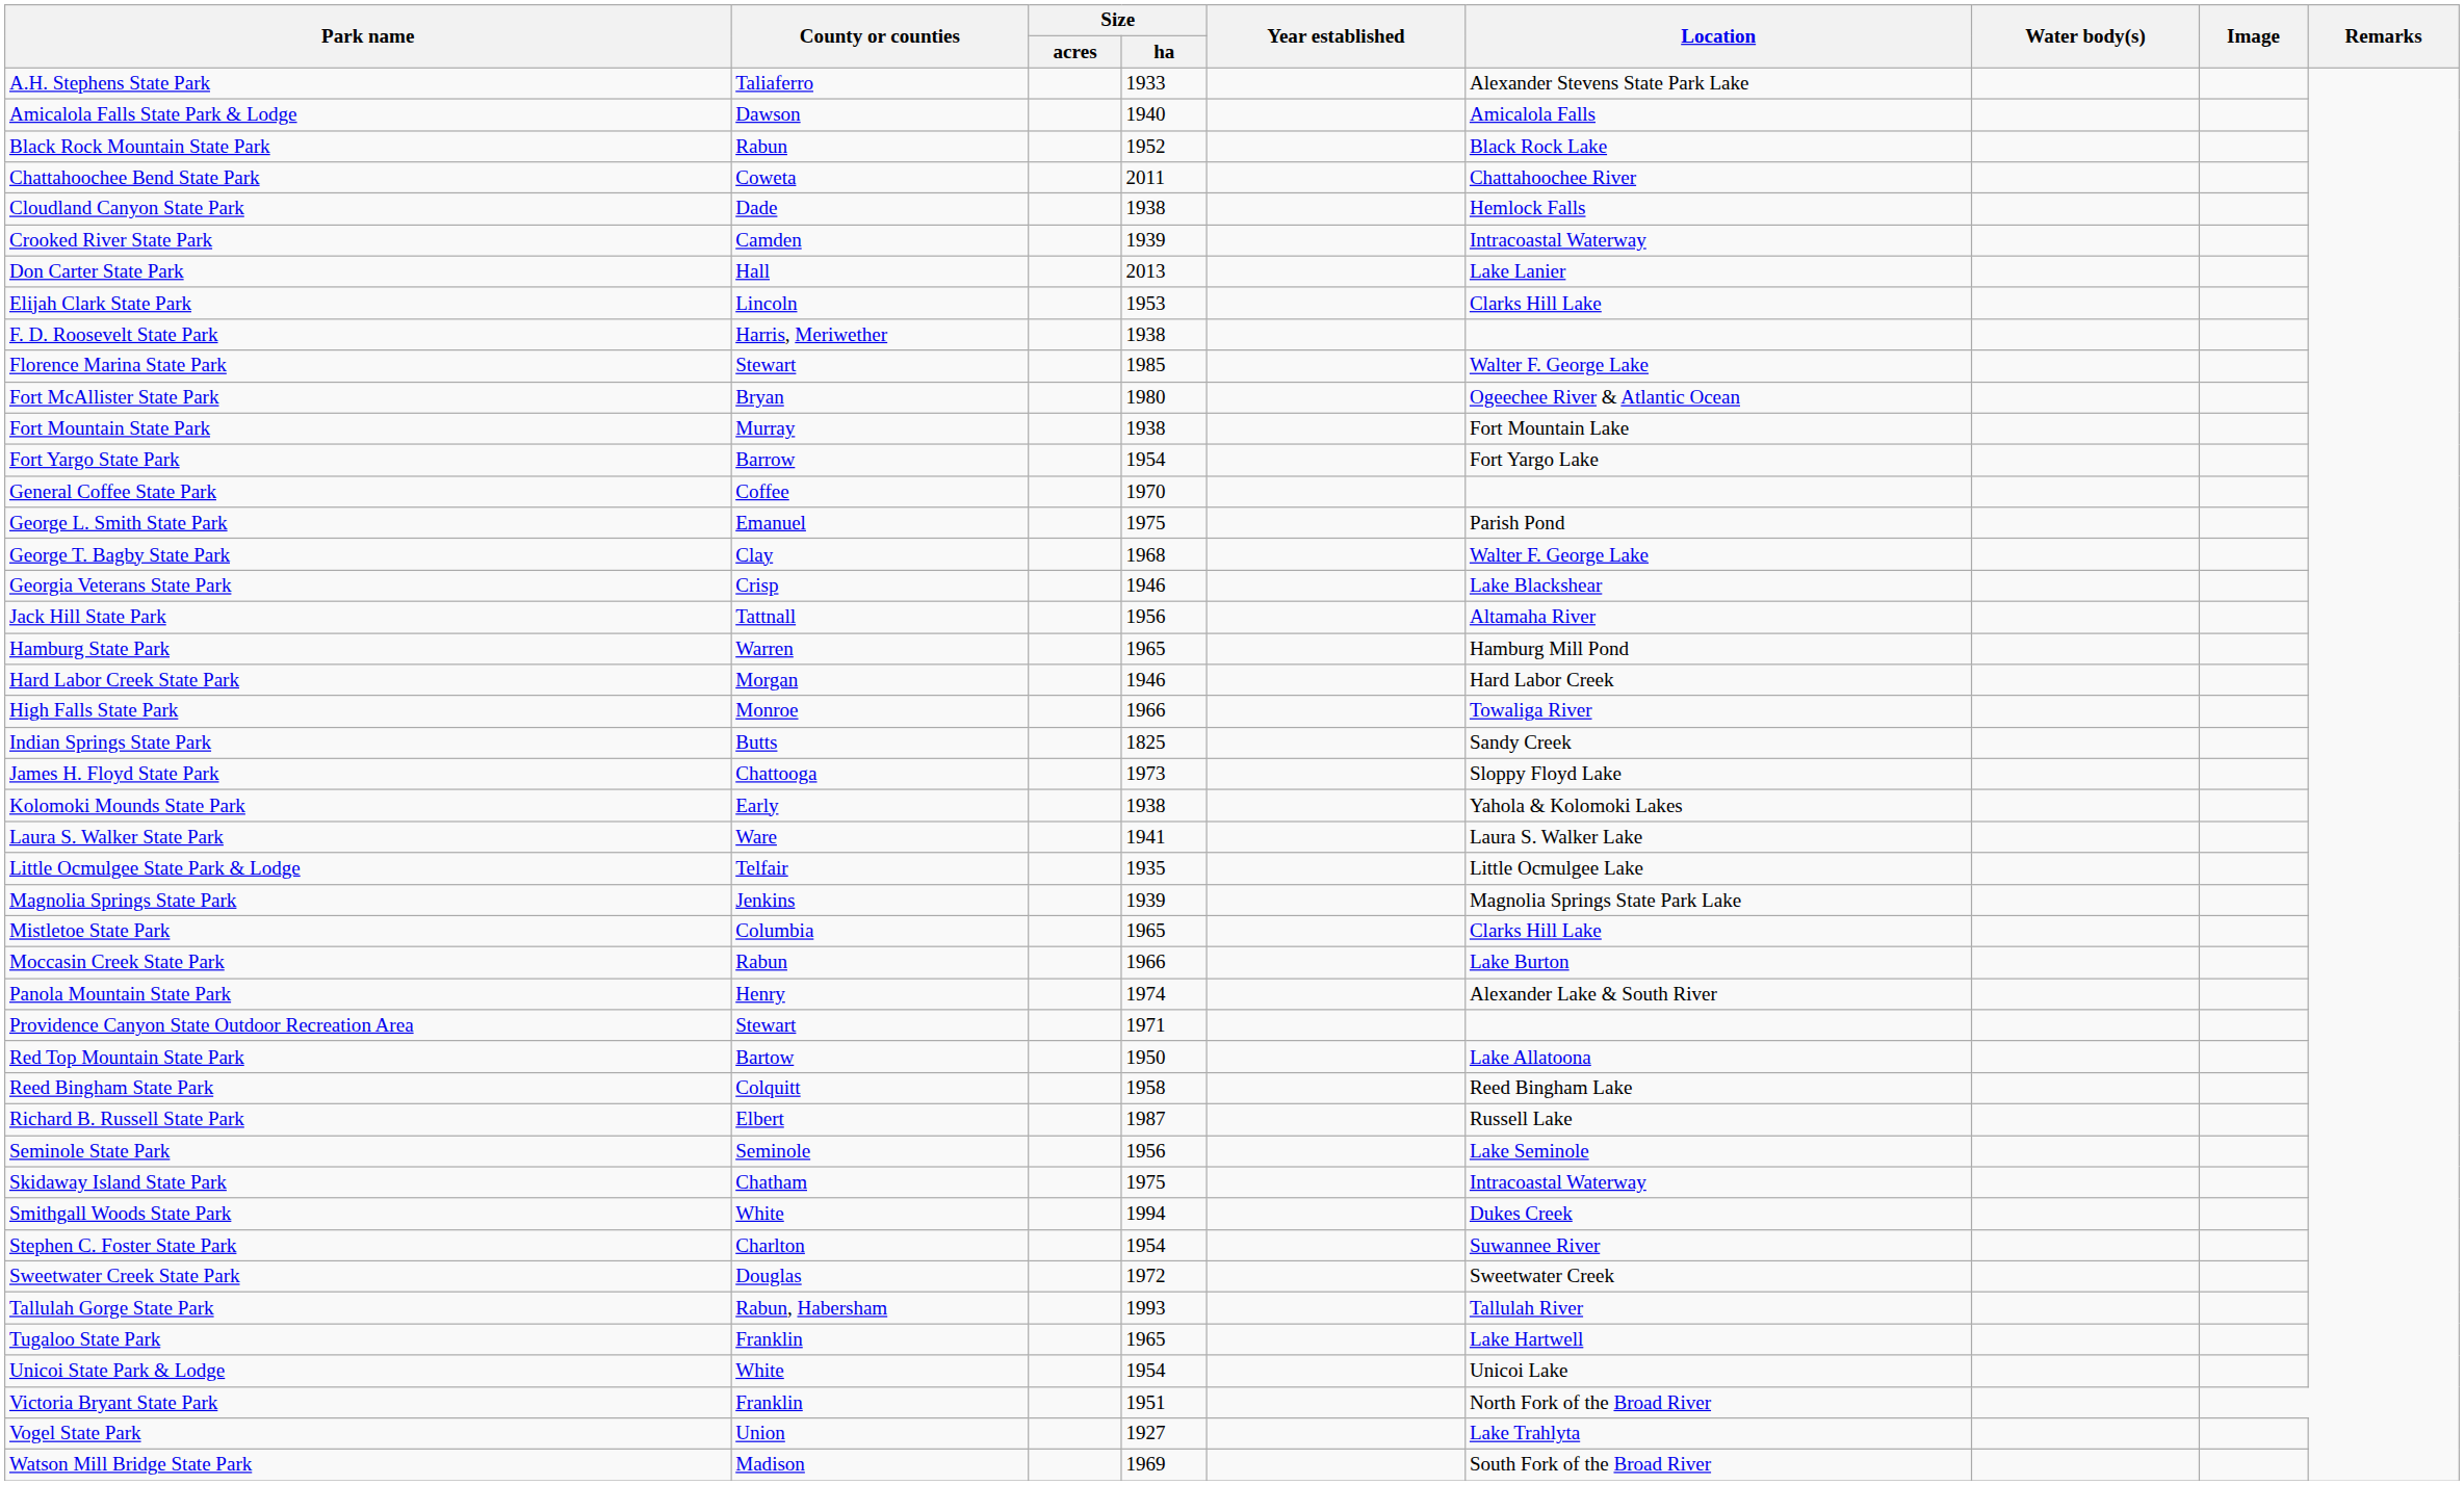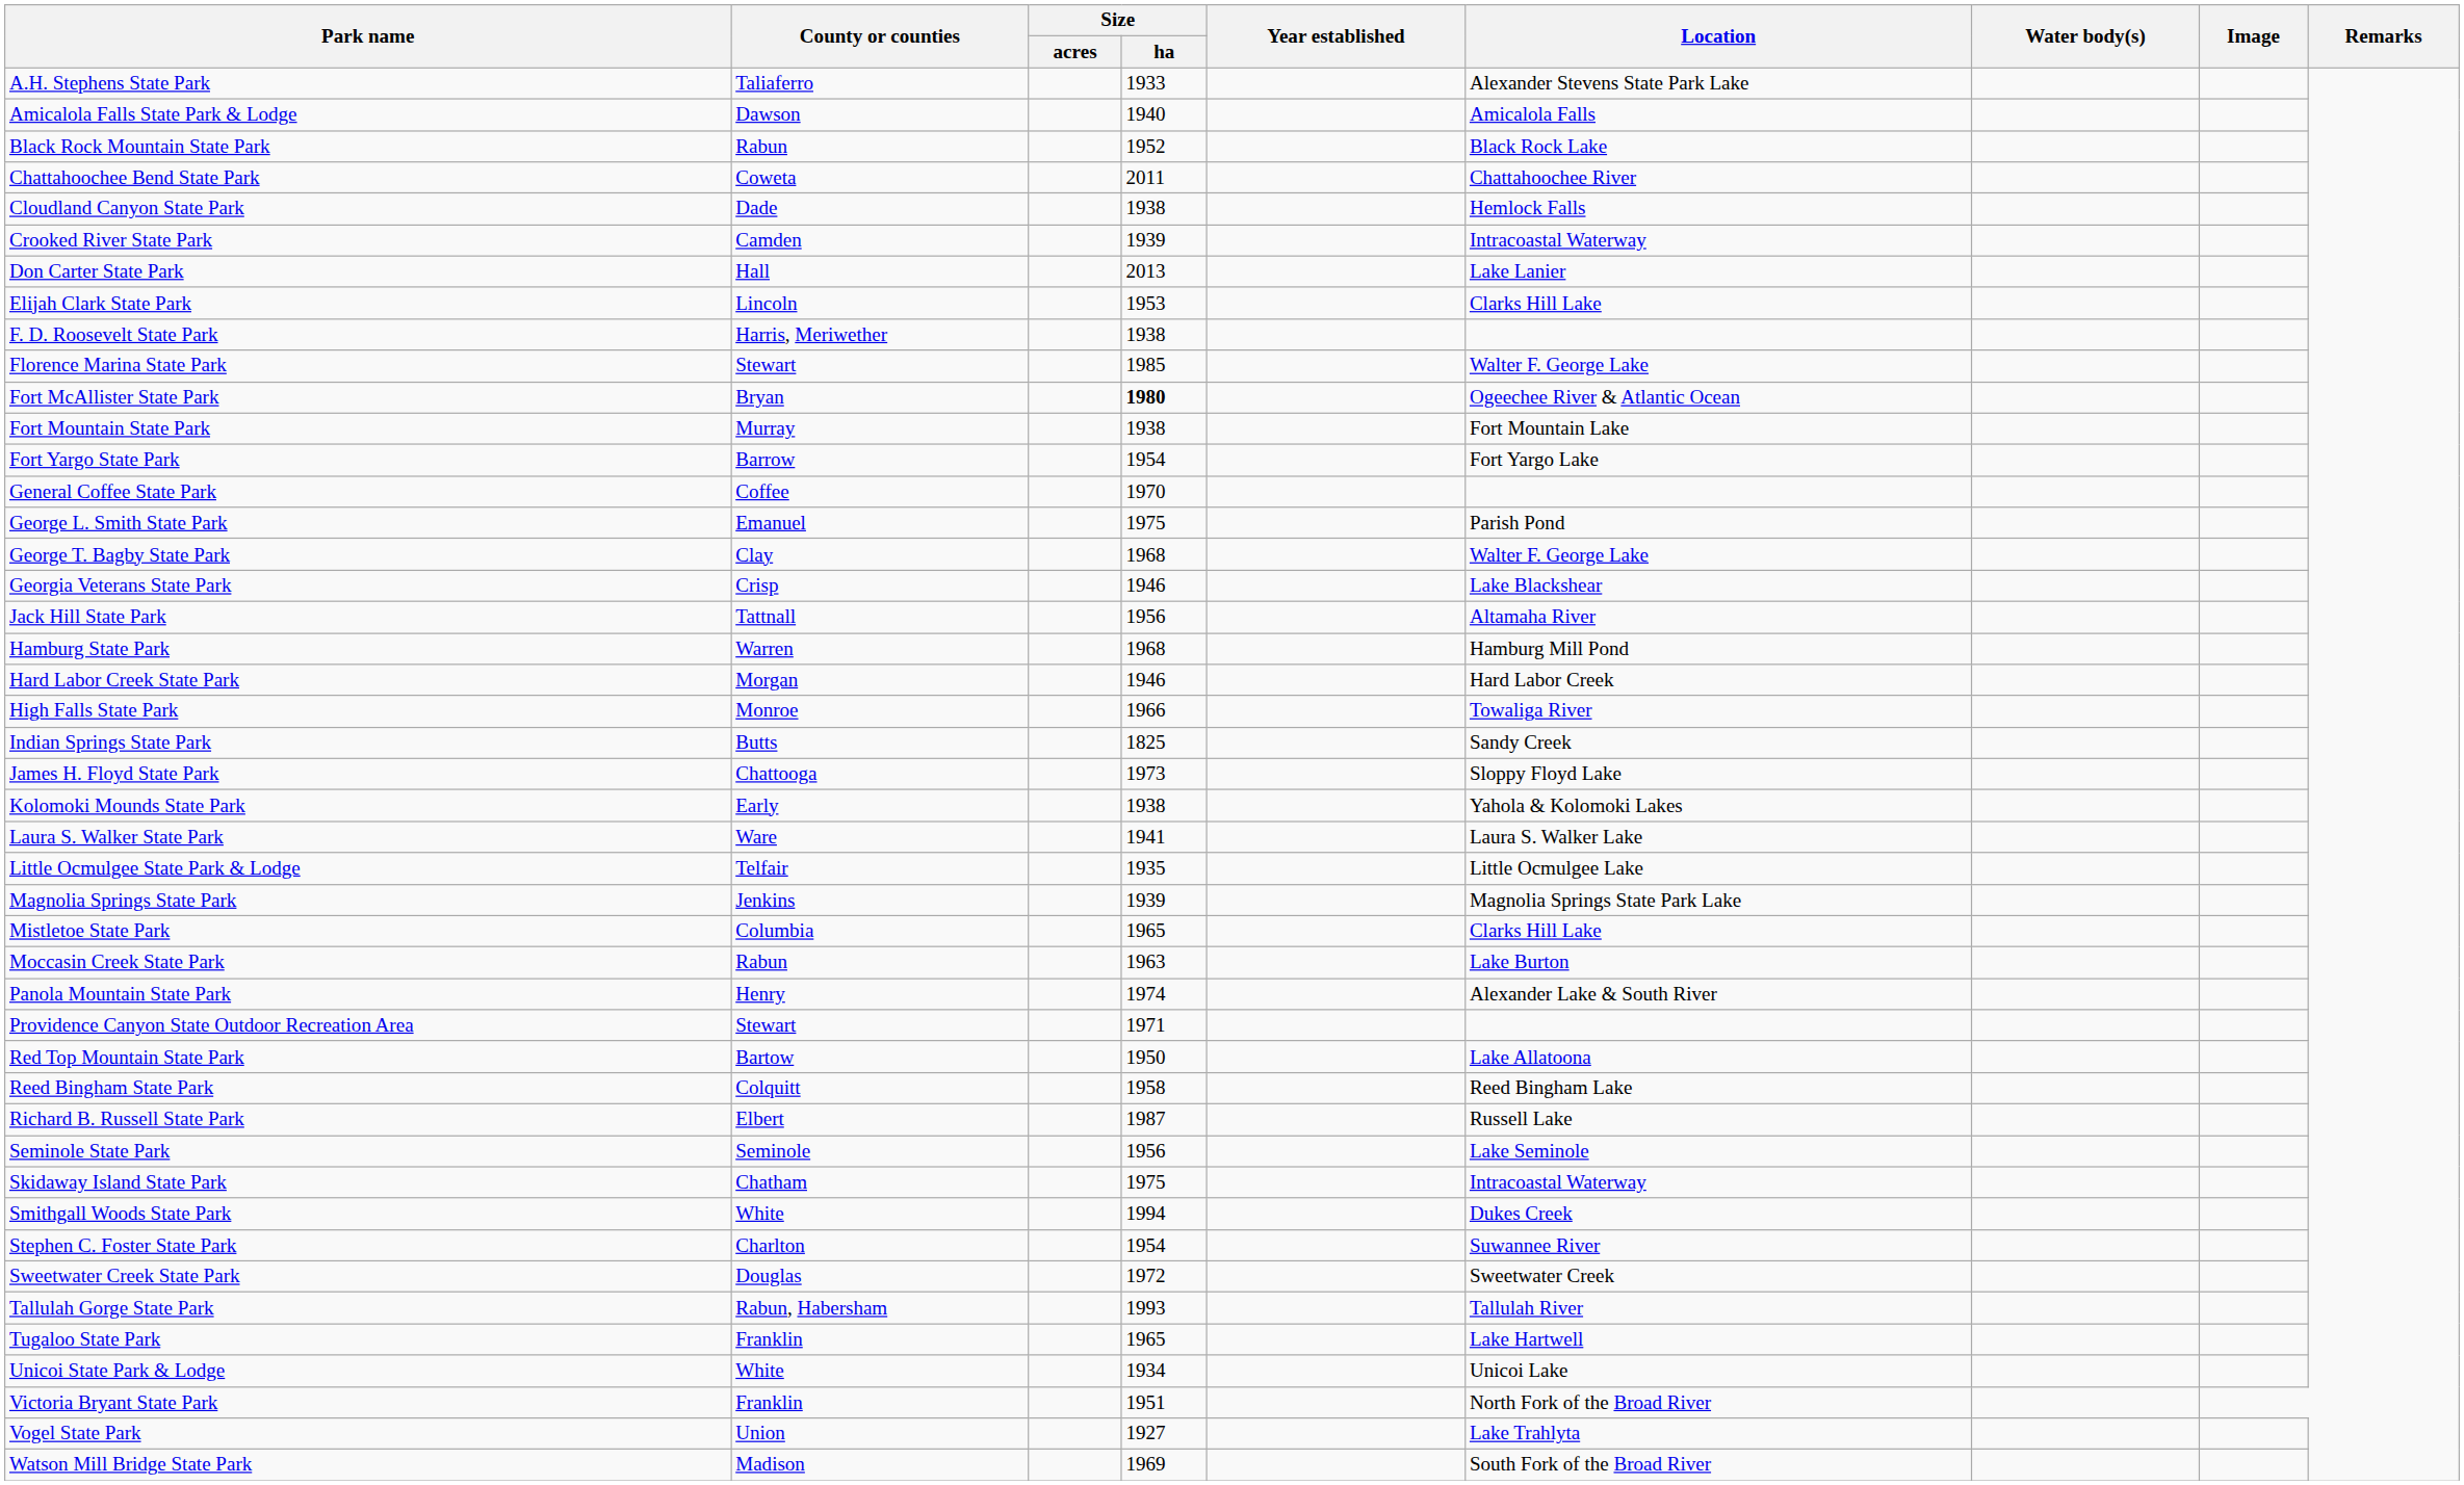Fort McAllister State Park | Size / ha: normal -> bold
Hamburg State Park | Size / ha: 1965 -> 1968
Moccasin Creek State Park | Size / ha: 1966 -> 1963
Unicoi State Park & Lodge | Size / ha: 1954 -> 1934
